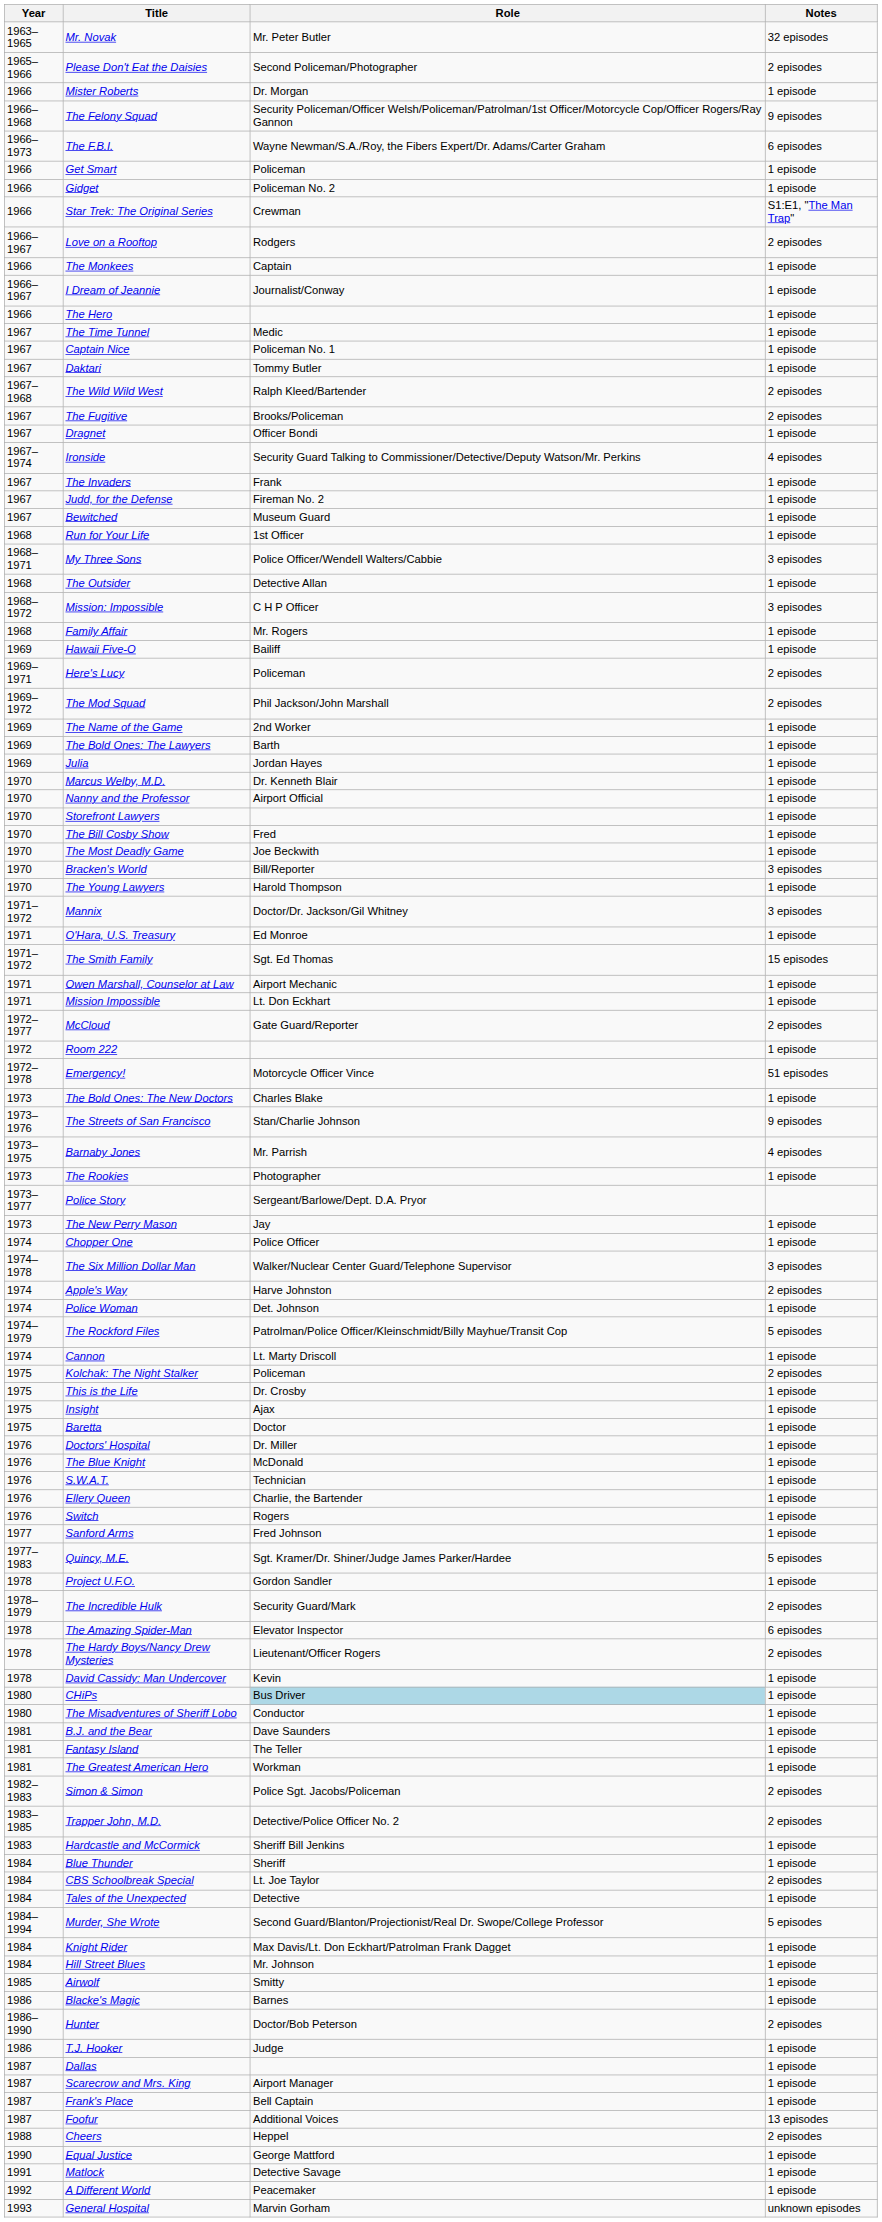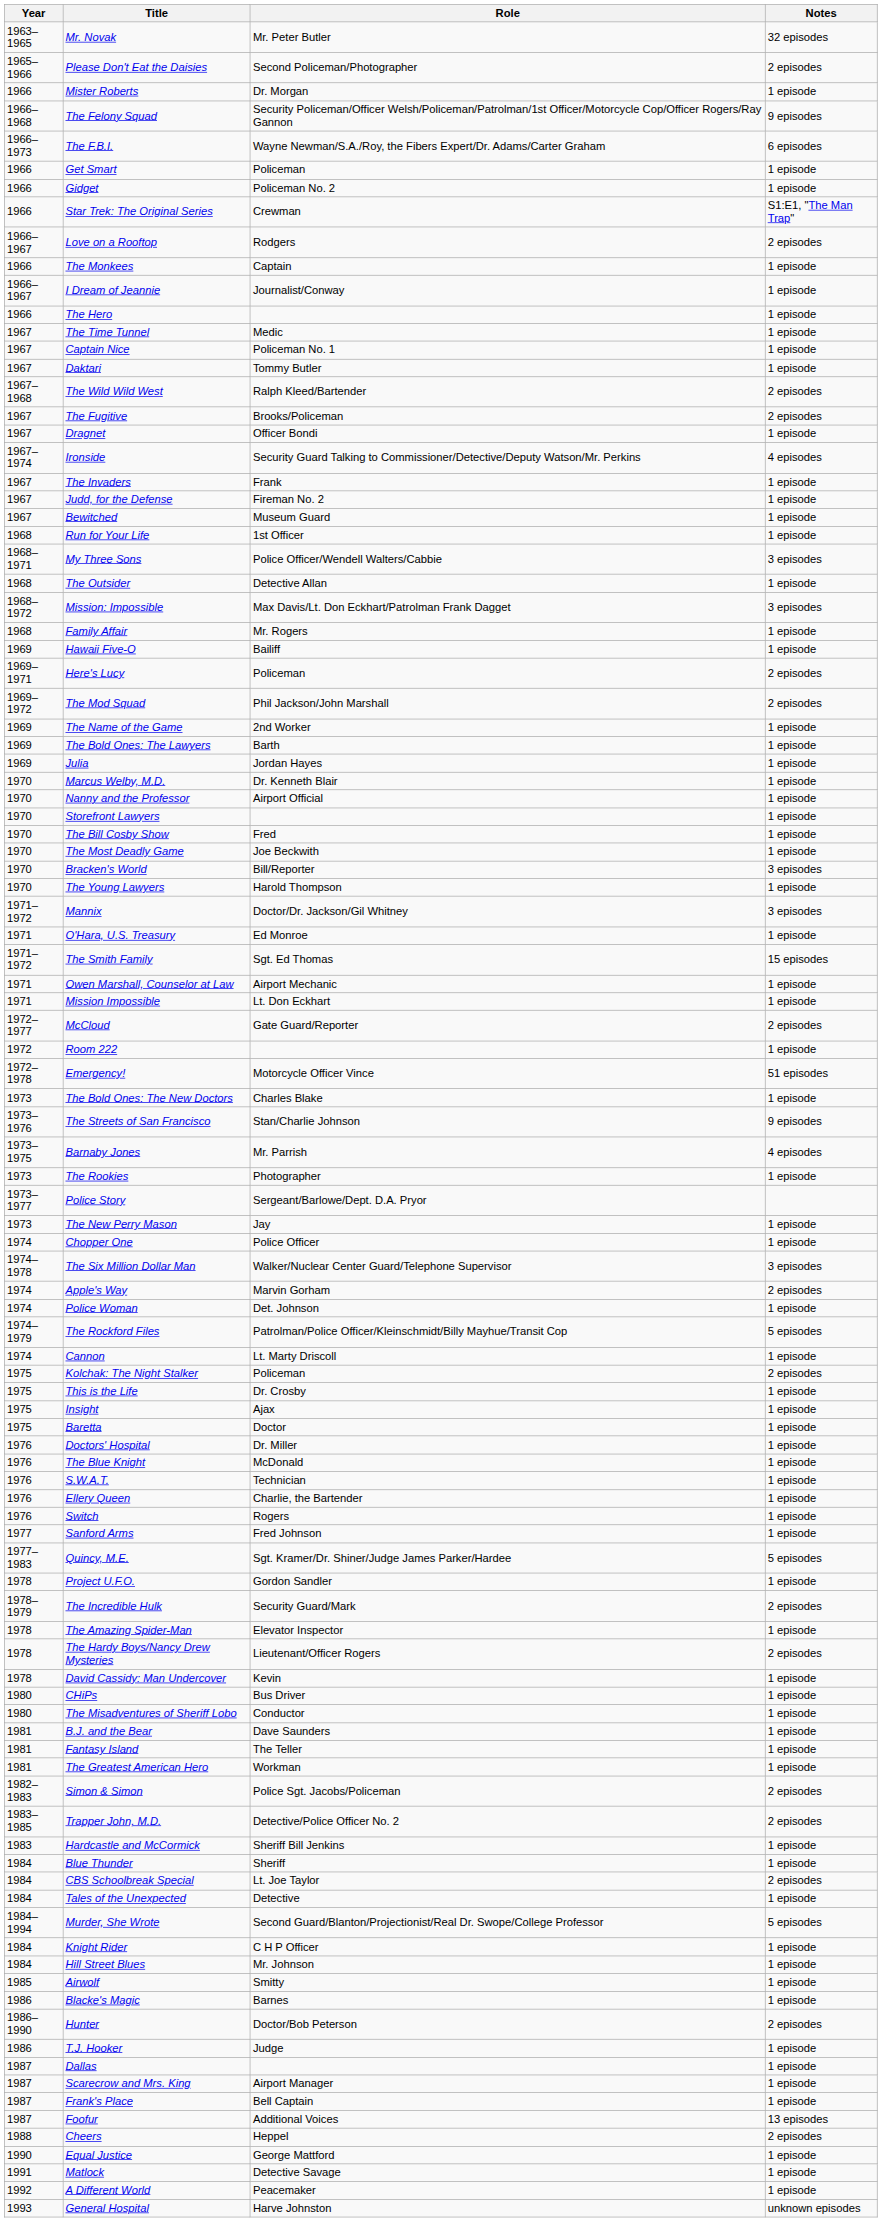Mission: Impossible | Role: C H P Officer -> Max Davis/Lt. Don Eckhart/Patrolman Frank Dagget
Apple's Way | Role: Harve Johnston -> Marvin Gorham
The Amazing Spider-Man | Notes: 6 episodes -> 1 episode
CHiPs | Role: lightblue background -> no background
Knight Rider | Role: Max Davis/Lt. Don Eckhart/Patrolman Frank Dagget -> C H P Officer
General Hospital | Role: Marvin Gorham -> Harve Johnston
